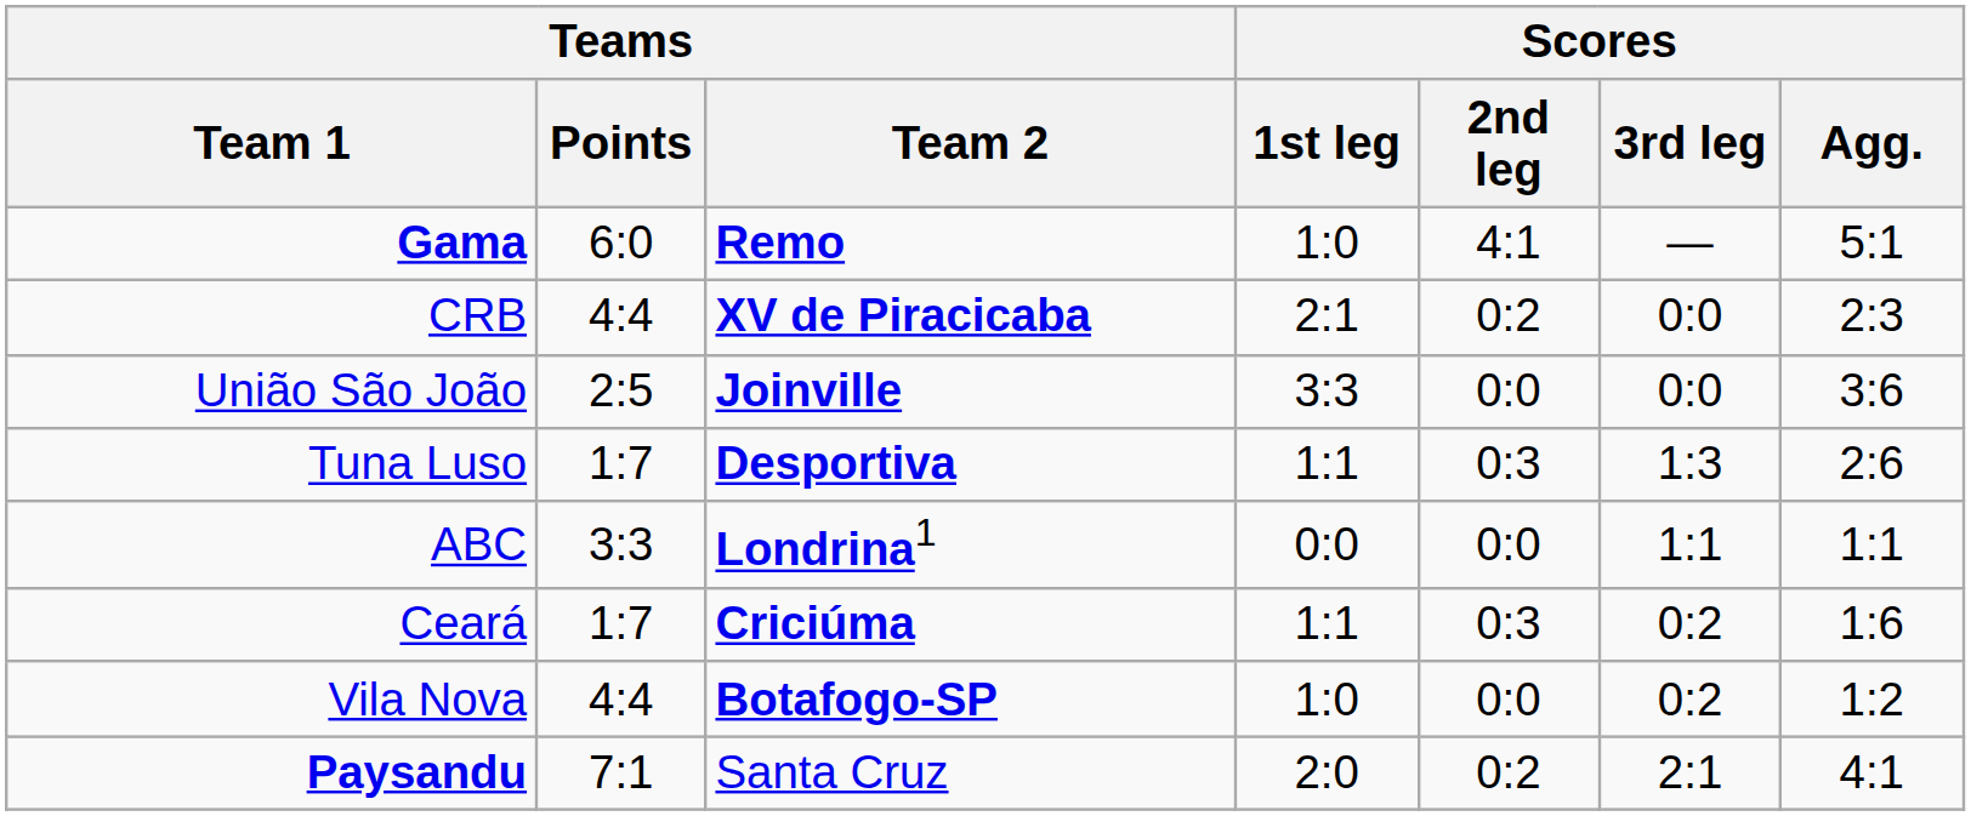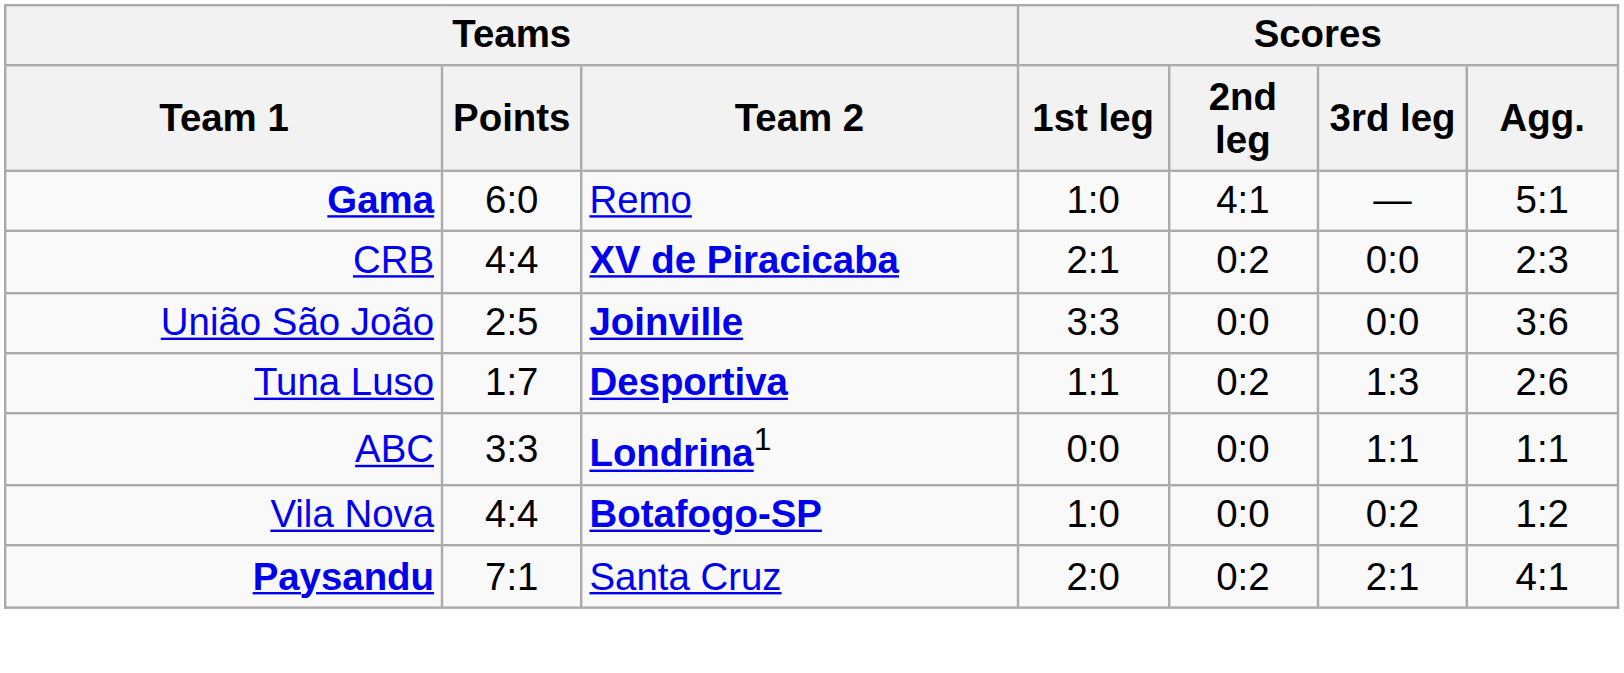Gama | Teams / Team 2: bold -> normal
Tuna Luso | Scores / 2nd leg: 0:3 -> 0:2
- row: Ceará | 1:7 | Criciúma | 1:1 | 0:3 | 0:2 | 1:6
